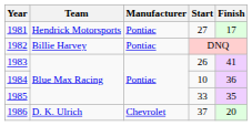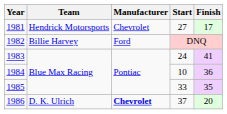1981 | Manufacturer: Pontiac -> Chevrolet
1982 | Manufacturer: Pontiac -> Ford
1983 | Start: 26 -> 24
1986 | Manufacturer: normal -> bold
